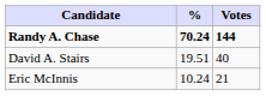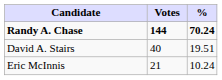columns swapped: Votes <-> %
